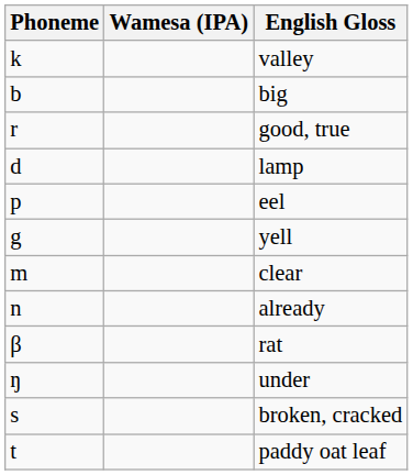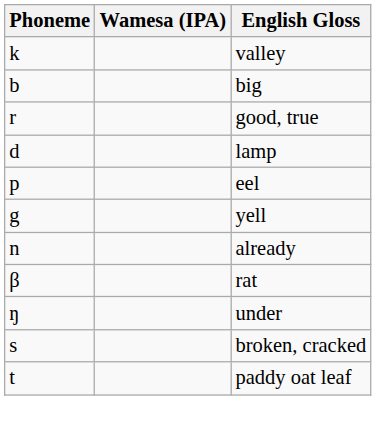- row: m | clear
